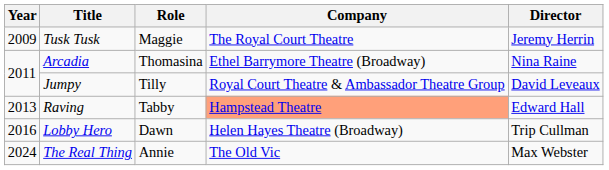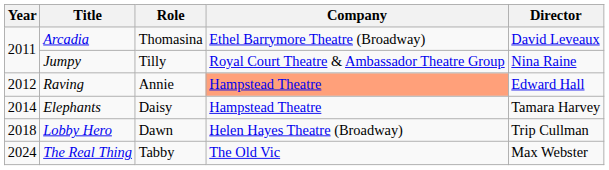- row: 2009 | Tusk Tusk | Maggie | The Royal Court Theatre | Jeremy Herrin
Arcadia | Director: Nina Raine -> David Leveaux
Jumpy | Director: David Leveaux -> Nina Raine
Raving | Year: 2013 -> 2012
Raving | Role: Tabby -> Annie
+ row: 2014 | Elephants | Daisy | Hampstead Theatre | Tamara Harvey
Lobby Hero | Year: 2016 -> 2018
The Real Thing | Role: Annie -> Tabby
